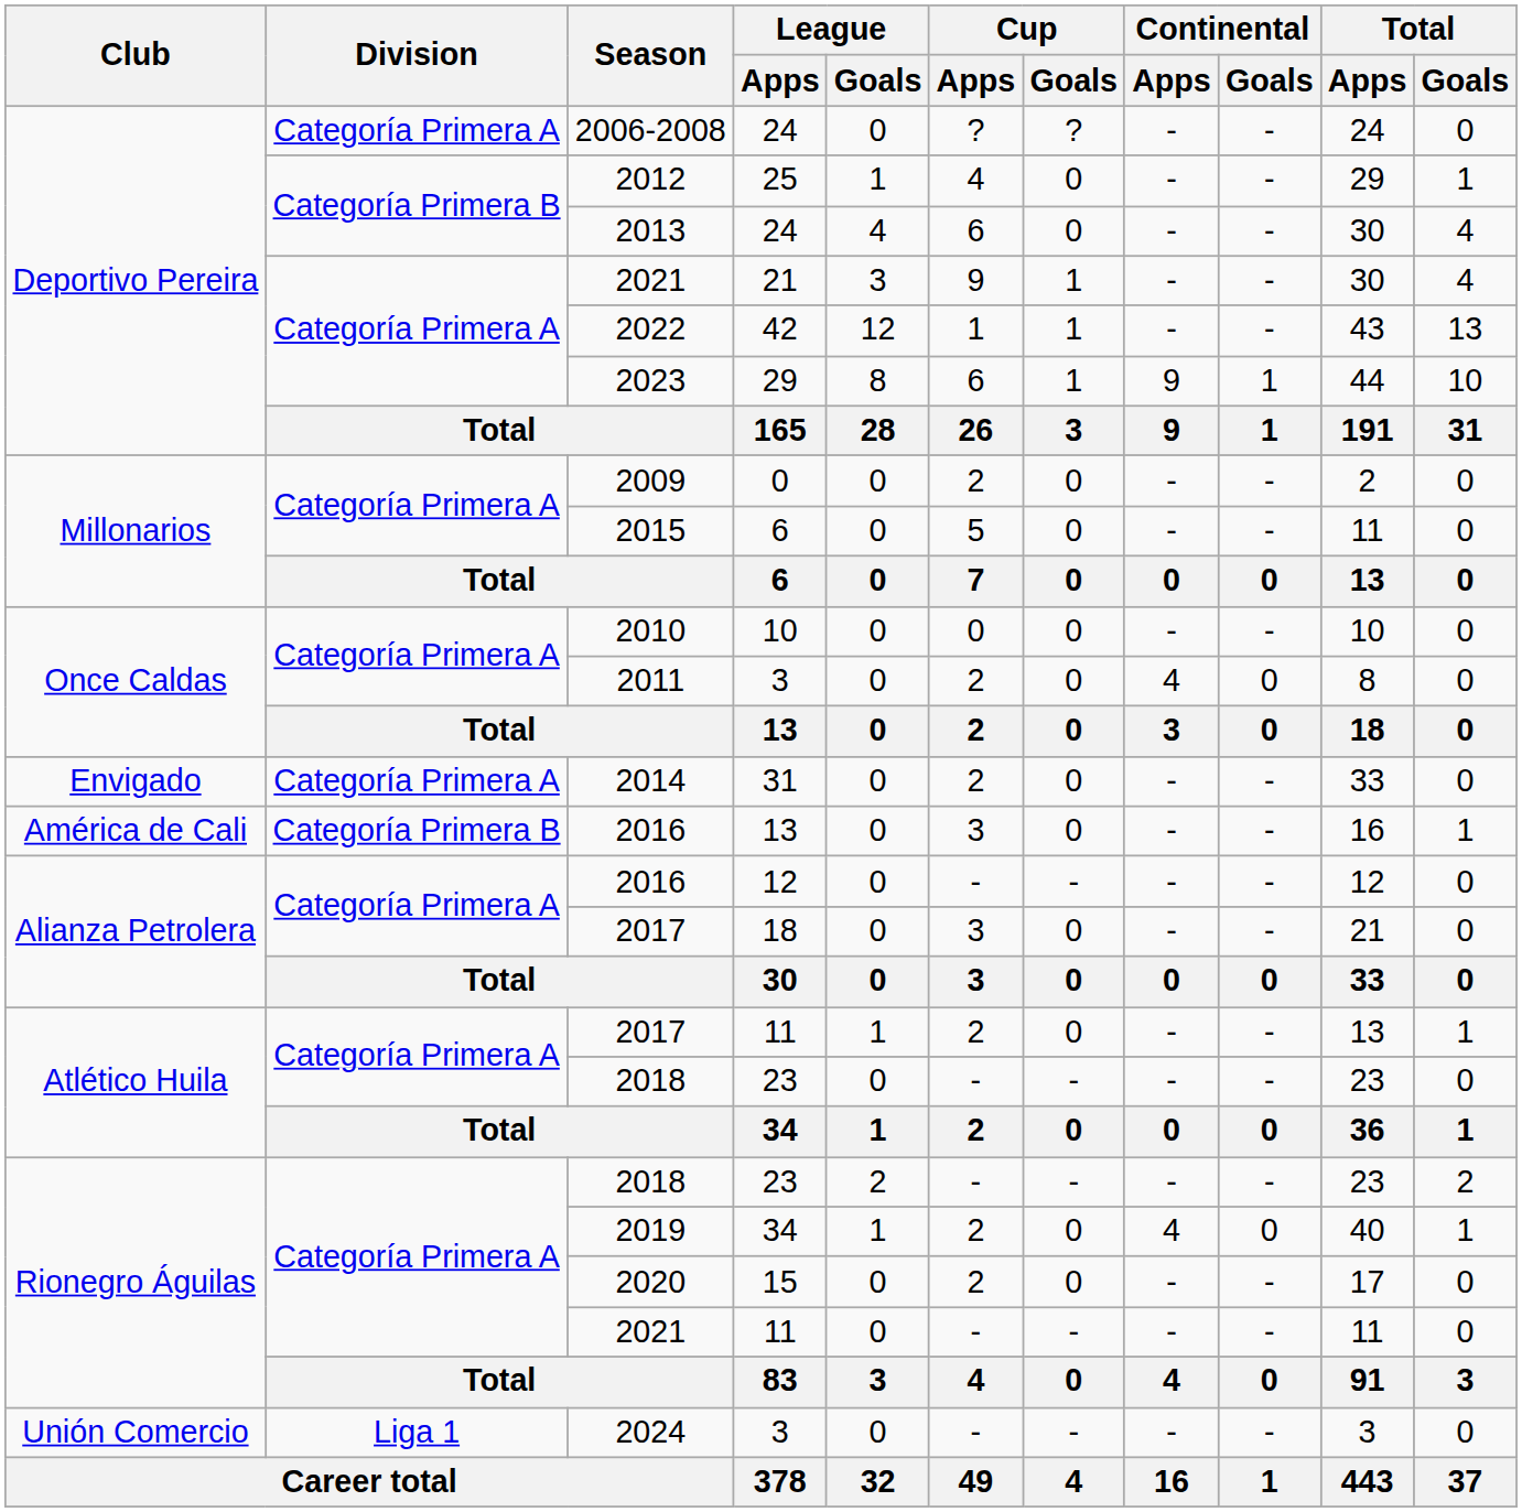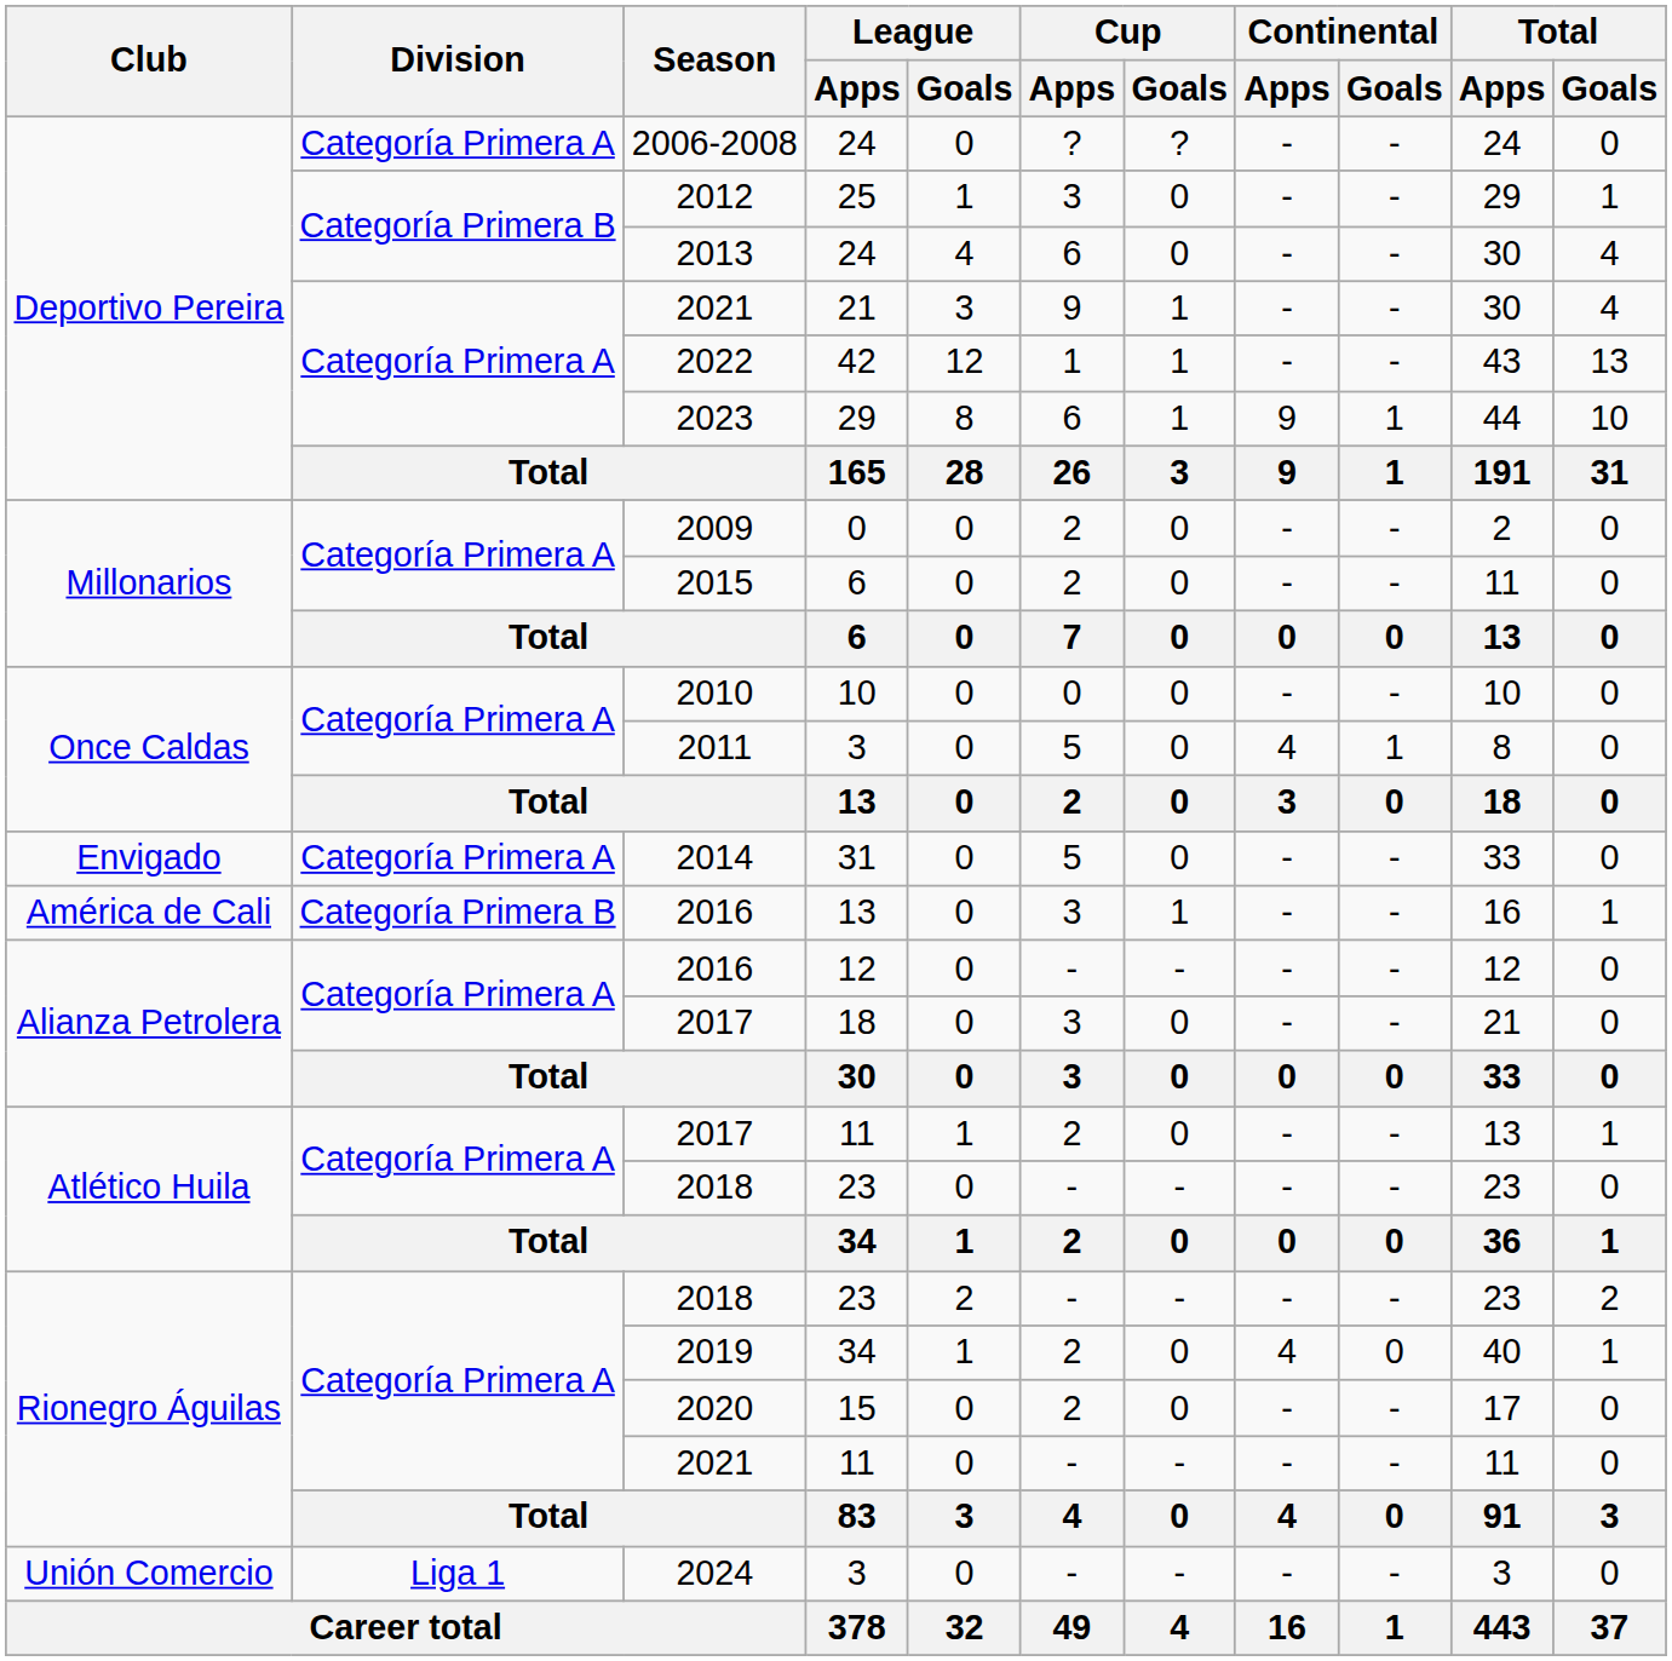2012 | Cup / Apps: 4 -> 3
2015 | Cup / Apps: 5 -> 2
2011 | Cup / Apps: 2 -> 5
2011 | Continental / Goals: 0 -> 1
2014 | Cup / Apps: 2 -> 5
América de Cali / 2016 | Cup / Goals: 0 -> 1
